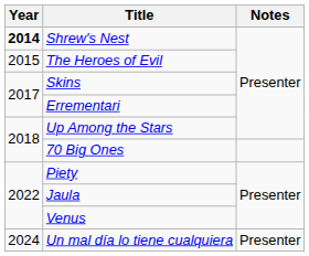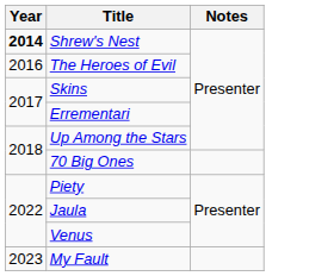The Heroes of Evil | Year: 2015 -> 2016
+ row: 2023 | My Fault
- row: 2024 | Un mal día lo tiene cualquiera | Presenter
